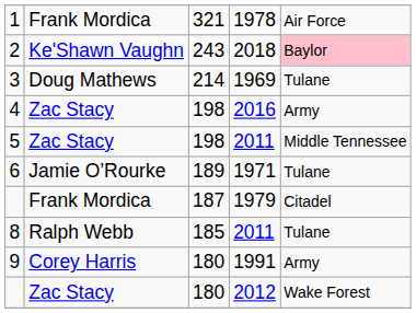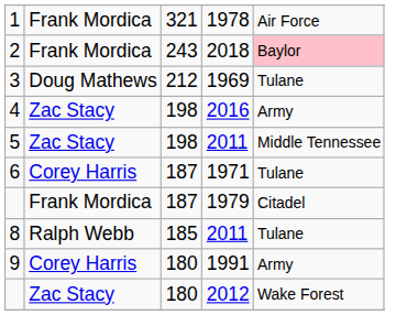2 | column 2: Ke'Shawn Vaughn -> Frank Mordica
3 | column 3: 214 -> 212
6 | column 2: Jamie O’Rourke -> Corey Harris
6 | column 3: 189 -> 187
